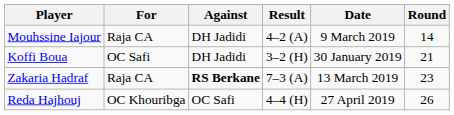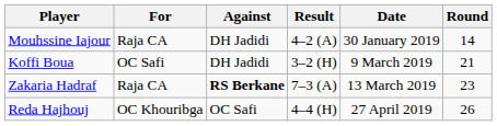Mouhssine Iajour | Date: 9 March 2019 -> 30 January 2019
Koffi Boua | Date: 30 January 2019 -> 9 March 2019
